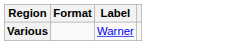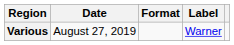+ column: Date | August 27, 2019
